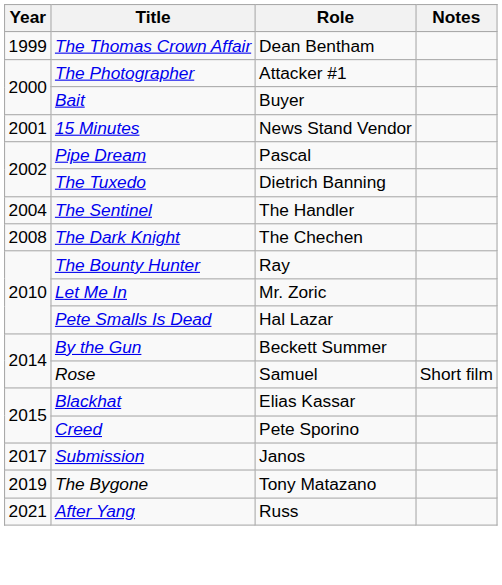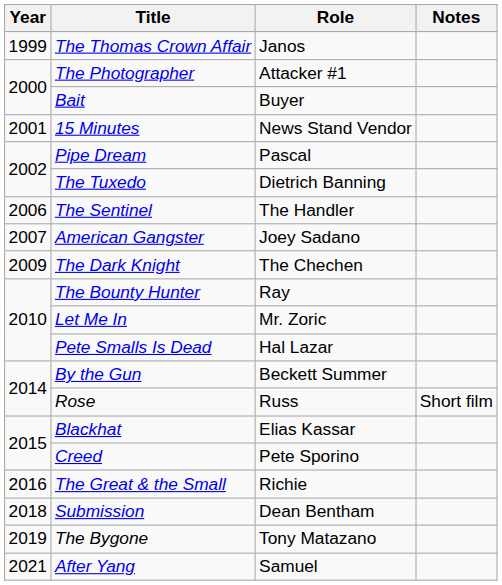The Thomas Crown Affair | Role: Dean Bentham -> Janos
The Sentinel | Year: 2004 -> 2006
+ row: 2007 | American Gangster | Joey Sadano
The Dark Knight | Year: 2008 -> 2009
Rose | Role: Samuel -> Russ
+ row: 2016 | The Great & the Small | Richie
Submission | Year: 2017 -> 2018
Submission | Role: Janos -> Dean Bentham
After Yang | Role: Russ -> Samuel
